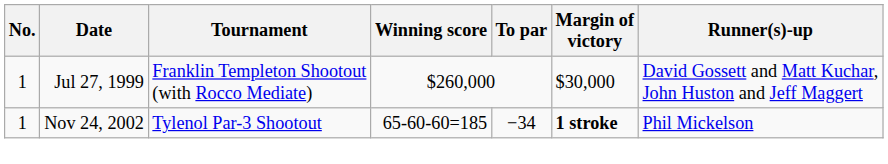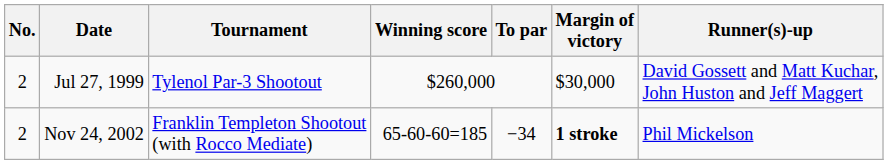Jul 27, 1999 | No.: 1 -> 2
Jul 27, 1999 | Tournament: Franklin Templeton Shootout (with Rocco Mediate) -> Tylenol Par-3 Shootout
Nov 24, 2002 | No.: 1 -> 2
Nov 24, 2002 | Tournament: Tylenol Par-3 Shootout -> Franklin Templeton Shootout (with Rocco Mediate)
